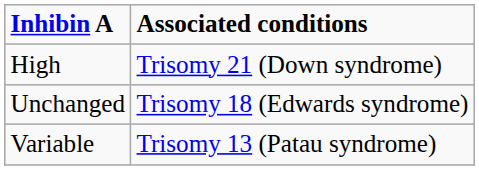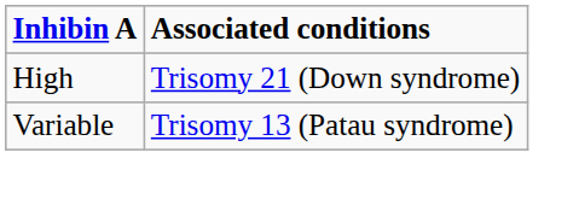- row: Unchanged | Trisomy 18 (Edwards syndrome)
